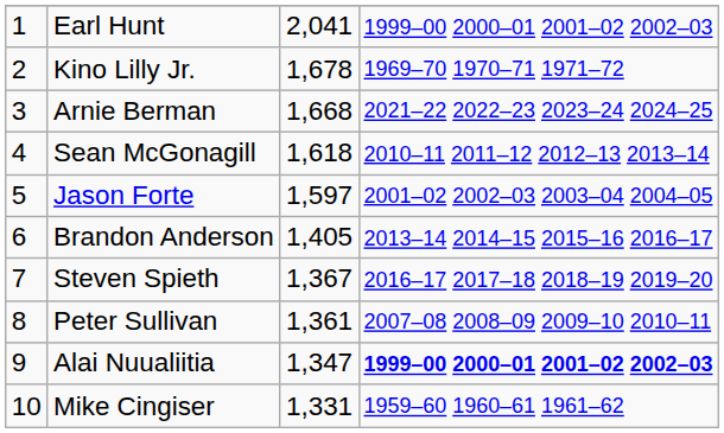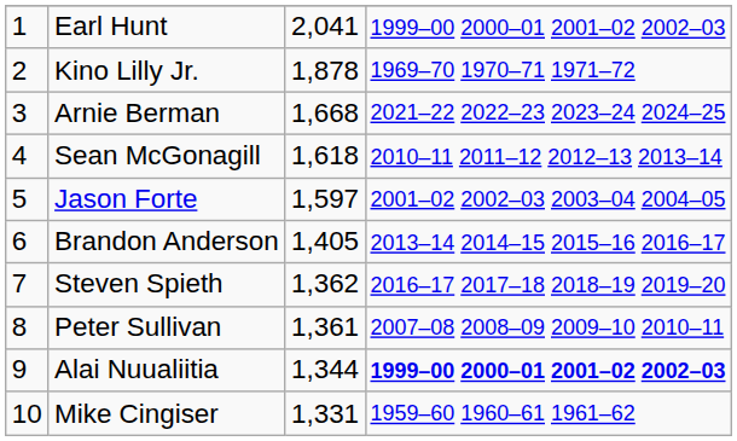Kino Lilly Jr. | column 3: 1,678 -> 1,878
Steven Spieth | column 3: 1,367 -> 1,362
Alai Nuualiitia | column 3: 1,347 -> 1,344
